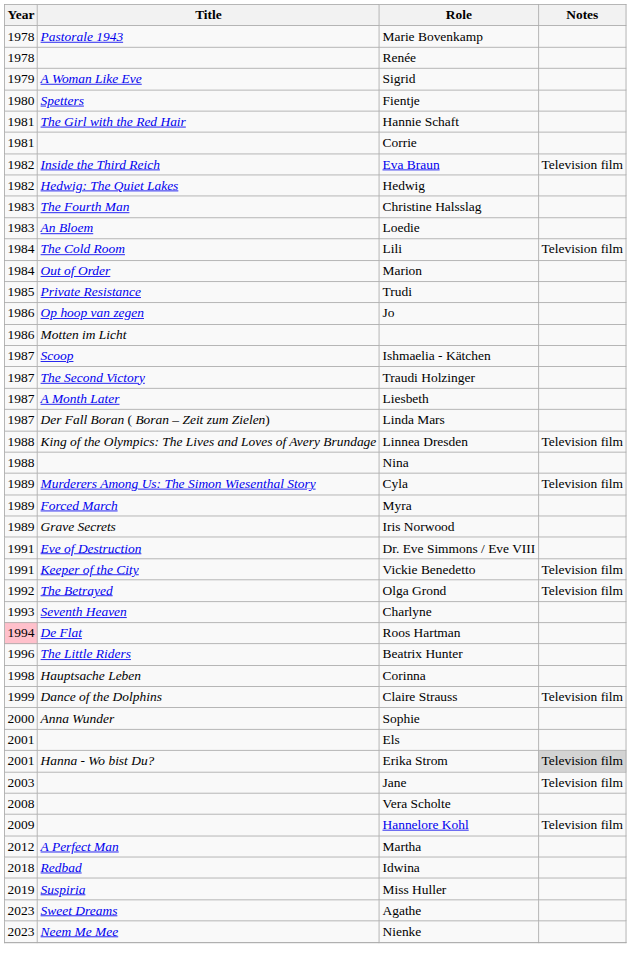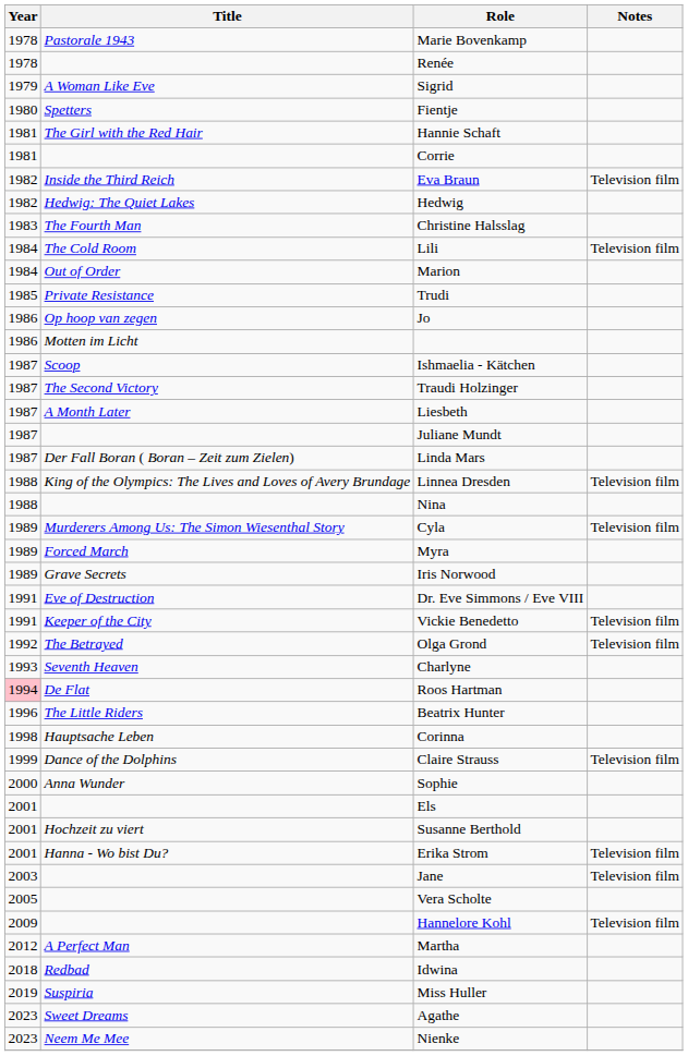- row: 1983 | An Bloem | Loedie
+ row: 1987 | Juliane Mundt
+ row: 2001 | Hochzeit zu viert | Susanne Berthold
Erika Strom | Notes: lightgrey background -> no background
Vera Scholte | Year: 2008 -> 2005
